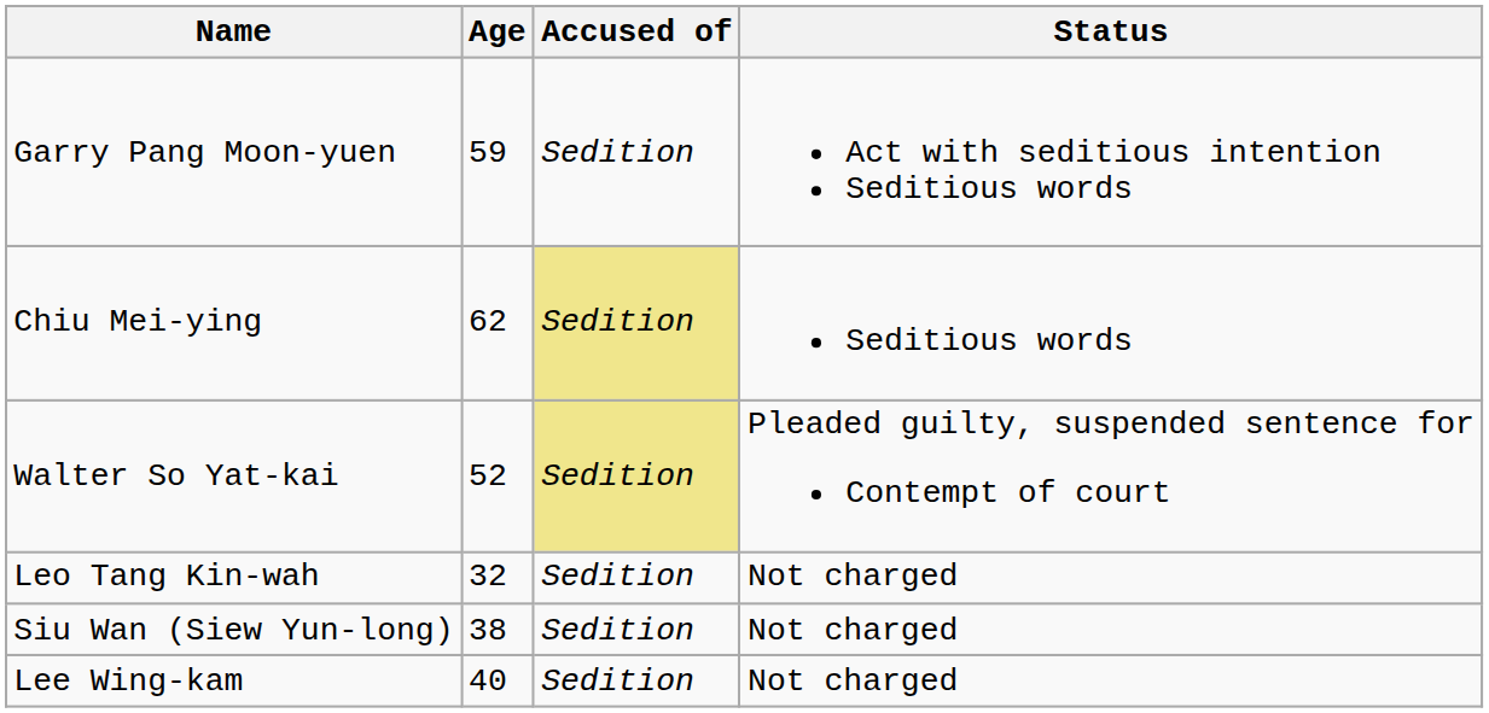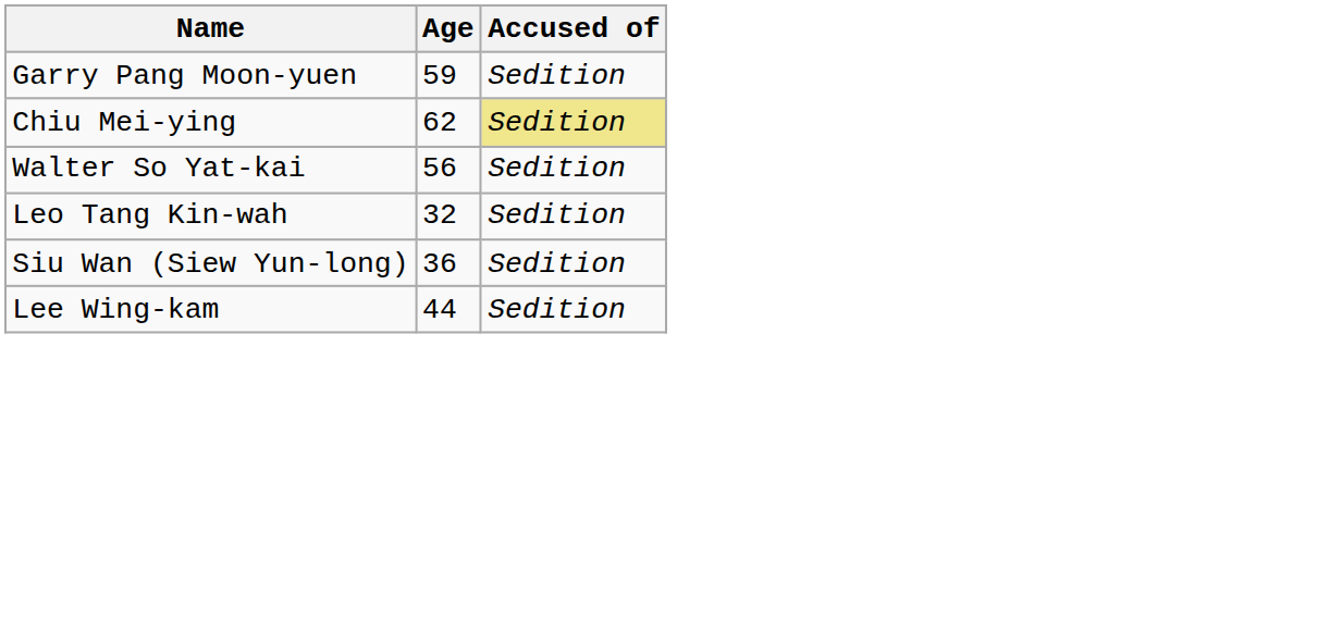- column: Status | Act with seditious intention Seditious words | Seditious words | Pleaded guilty, suspended sentence for Contempt of court | Not charged | Not charged | Not charged
Walter So Yat-kai | Age: 52 -> 56
Walter So Yat-kai | Accused of: khaki background -> no background
Siu Wan (Siew Yun-long) | Age: 38 -> 36
Lee Wing-kam | Age: 40 -> 44
